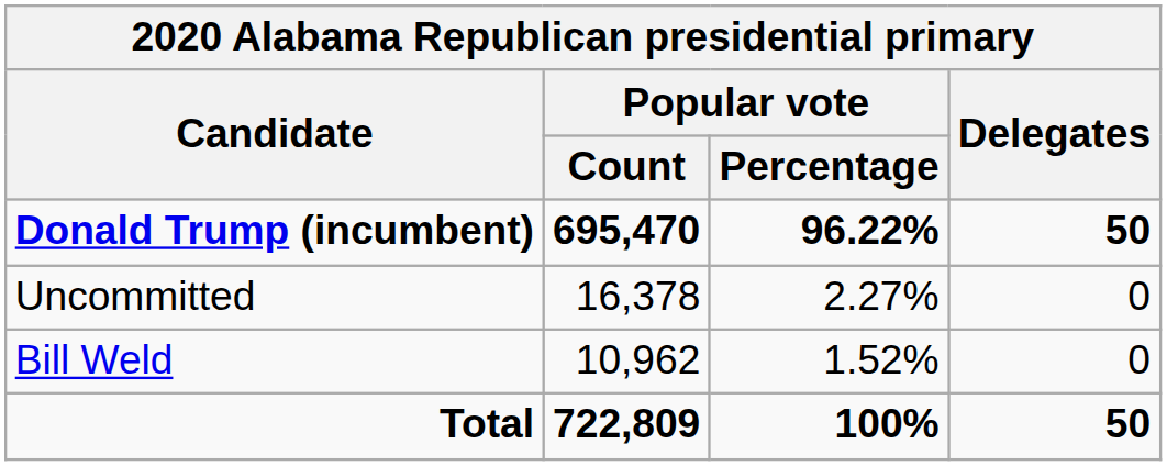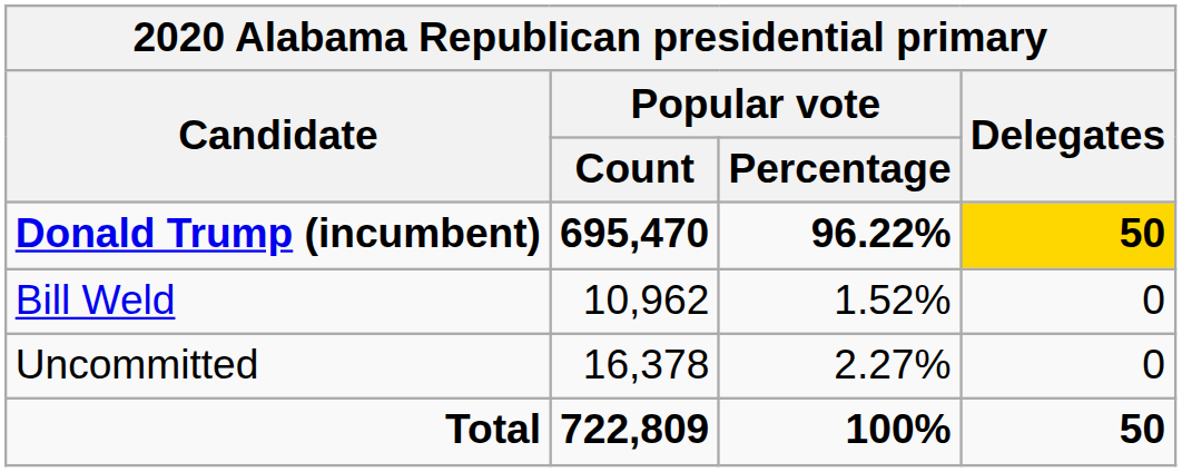Donald Trump (incumbent) | Delegates: no background -> gold background
rows swapped: Bill Weld <-> Uncommitted
